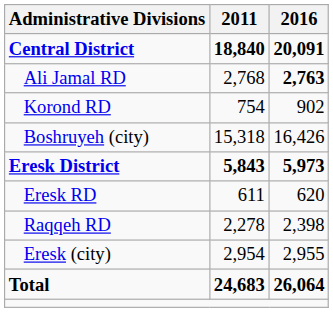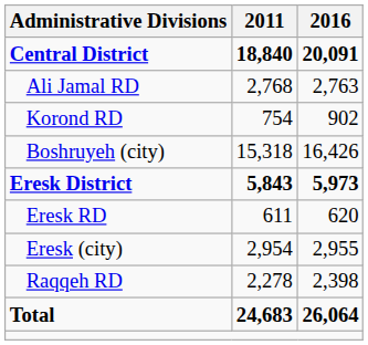Ali Jamal RD | 2016: bold -> normal
rows swapped: Raqqeh RD <-> Eresk (city)
